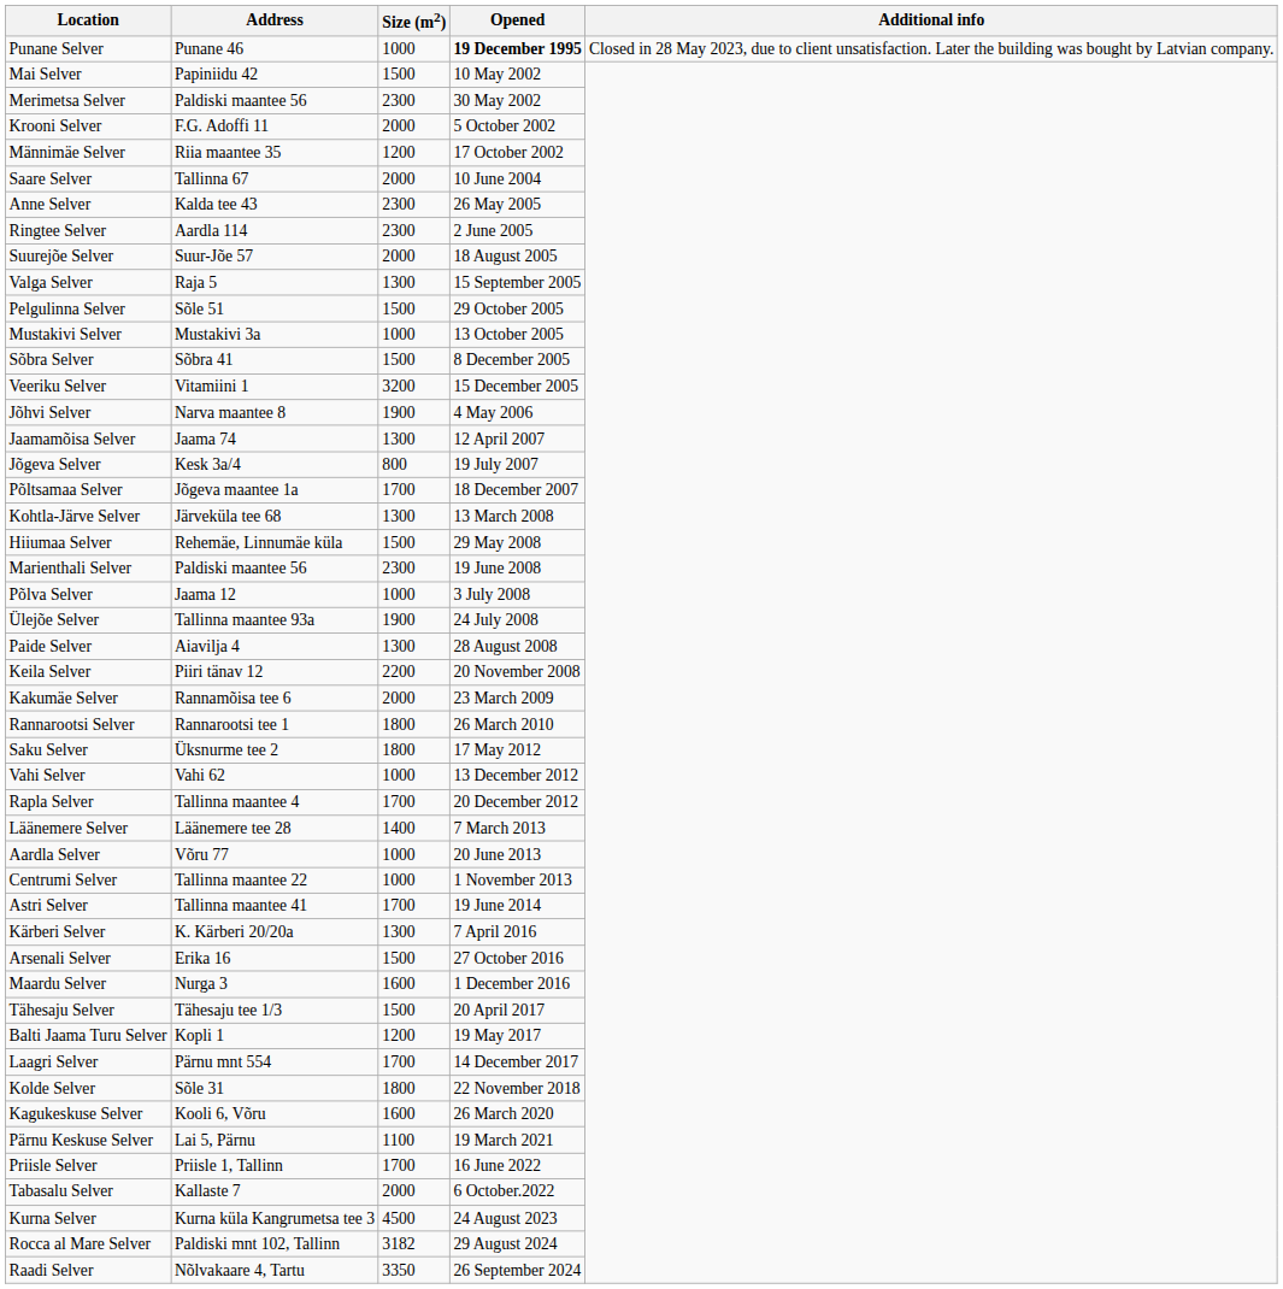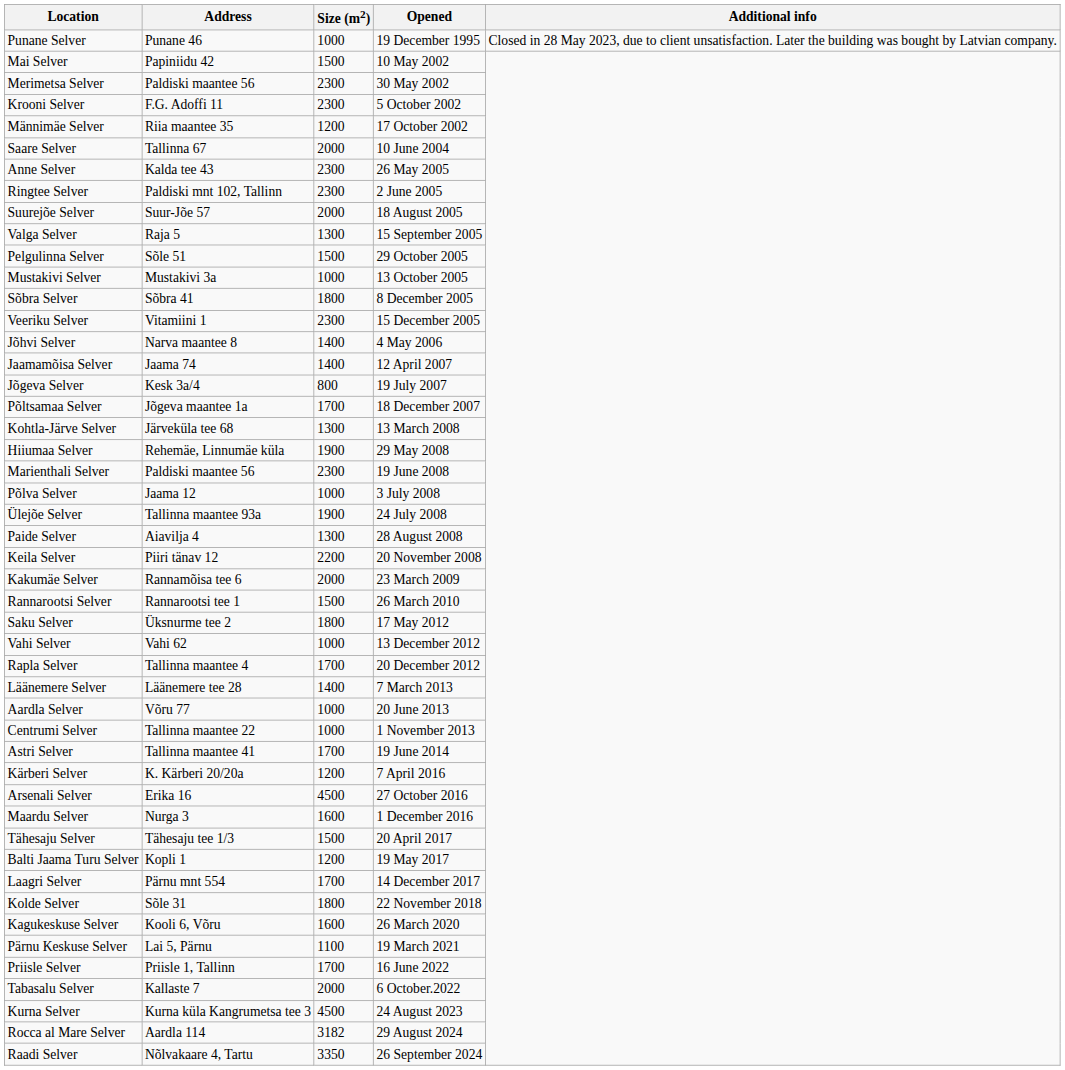Punane Selver | Opened: bold -> normal
Krooni Selver | Size (m2): 2000 -> 2300
Ringtee Selver | Address: Aardla 114 -> Paldiski mnt 102, Tallinn
Sõbra Selver | Size (m2): 1500 -> 1800
Veeriku Selver | Size (m2): 3200 -> 2300
Jõhvi Selver | Size (m2): 1900 -> 1400
Jaamamõisa Selver | Size (m2): 1300 -> 1400
Hiiumaa Selver | Size (m2): 1500 -> 1900
Rannarootsi Selver | Size (m2): 1800 -> 1500
Kärberi Selver | Size (m2): 1300 -> 1200
Arsenali Selver | Size (m2): 1500 -> 4500
Rocca al Mare Selver | Address: Paldiski mnt 102, Tallinn -> Aardla 114
